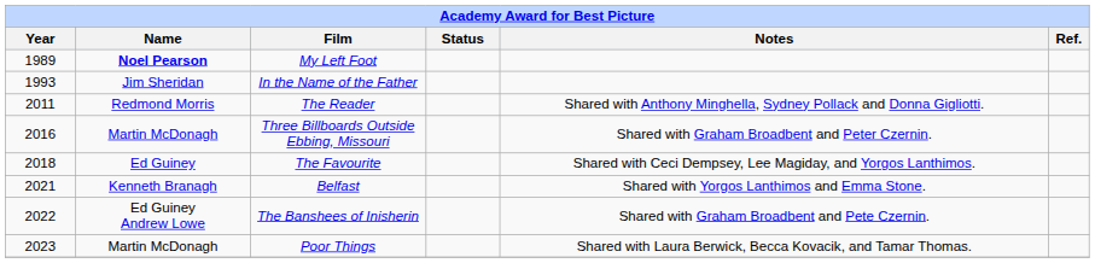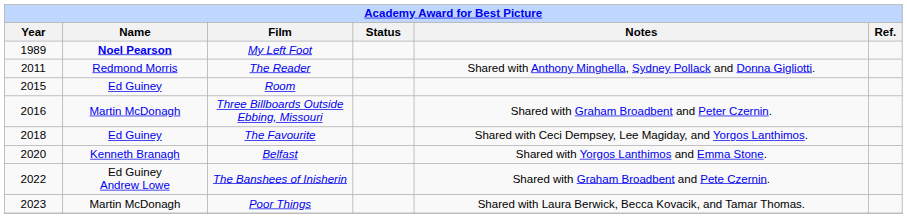- row: 1993 | Jim Sheridan | In the Name of the Father
+ row: 2015 | Ed Guiney | Room
Belfast | Year: 2021 -> 2020
